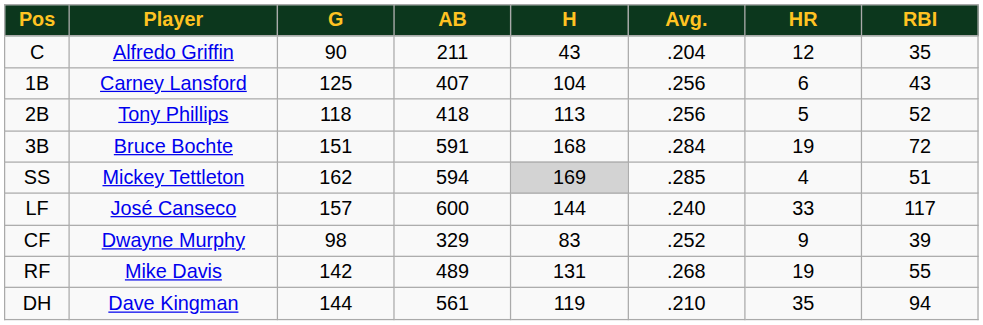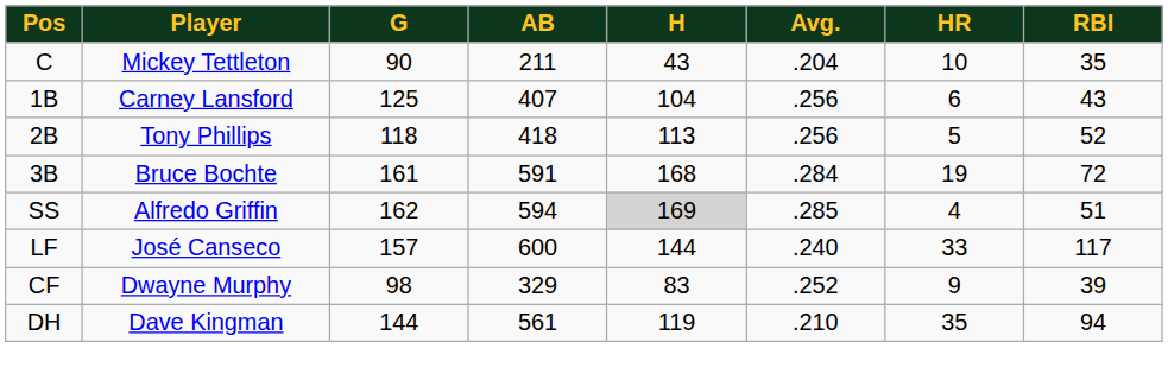C | Player: Alfredo Griffin -> Mickey Tettleton
C | HR: 12 -> 10
3B | G: 151 -> 161
SS | Player: Mickey Tettleton -> Alfredo Griffin
- row: RF | Mike Davis | 142 | 489 | 131 | .268 | 19 | 55
